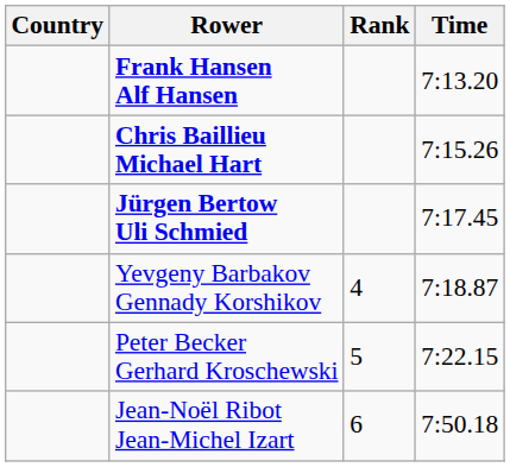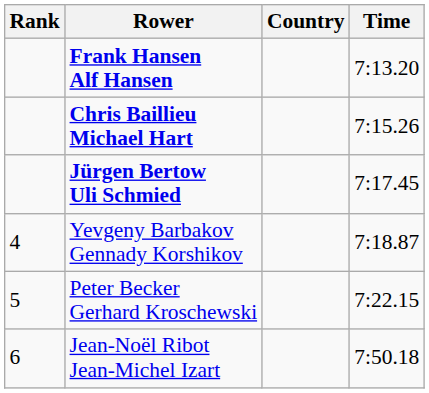columns swapped: Rank <-> Country
